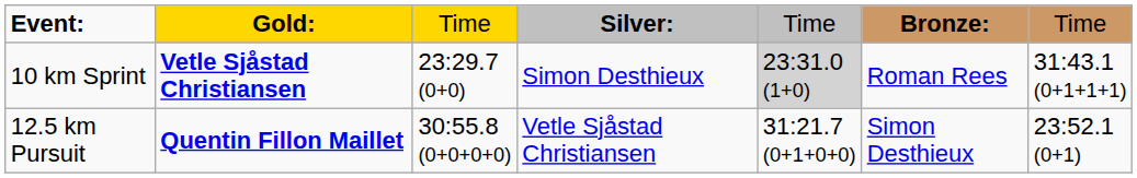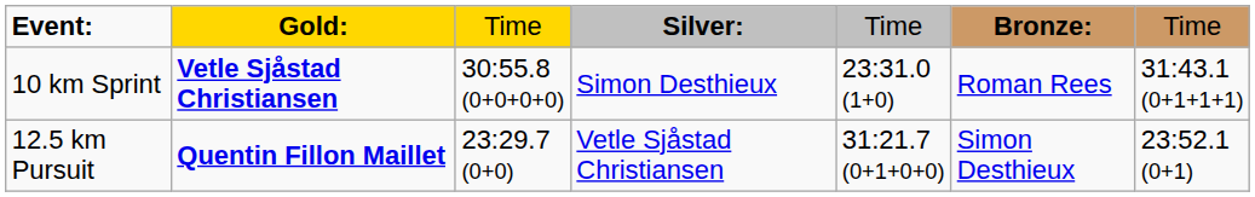10 km Sprint | column 3: 23:29.7 (0+0) -> 30:55.8 (0+0+0+0)
10 km Sprint | column 5: lightgrey background -> no background
12.5 km Pursuit | column 3: 30:55.8 (0+0+0+0) -> 23:29.7 (0+0)
